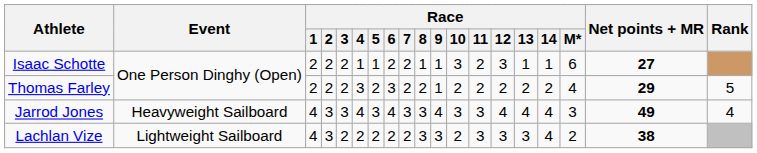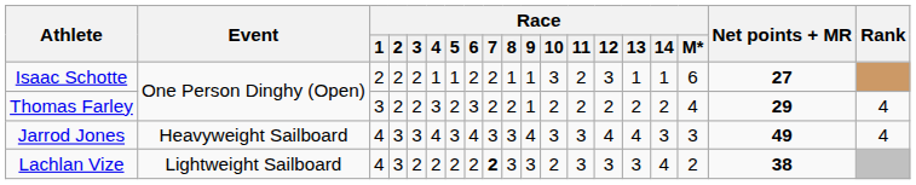Thomas Farley | Race / 1: 2 -> 3
Thomas Farley | Rank: 5 -> 4
Jarrod Jones | Race / 14: 4 -> 3
Lachlan Vize | Race / 7: normal -> bold
